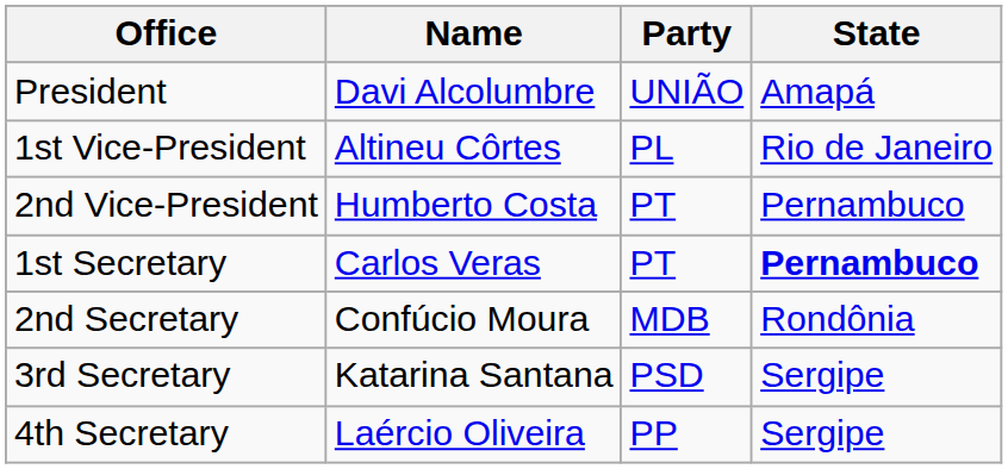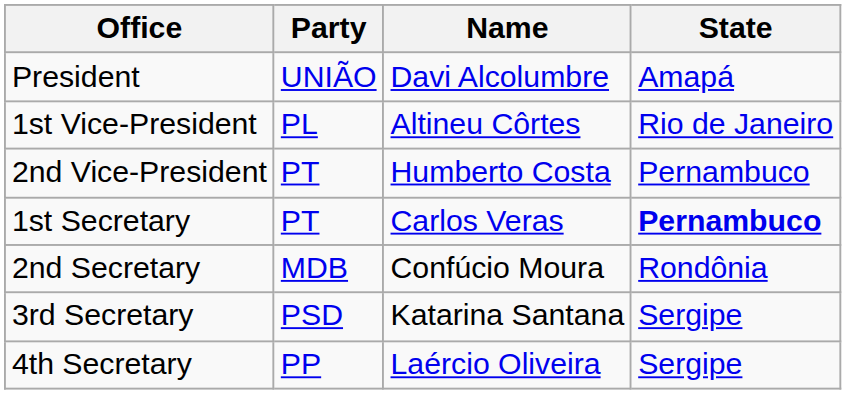columns swapped: Name <-> Party
